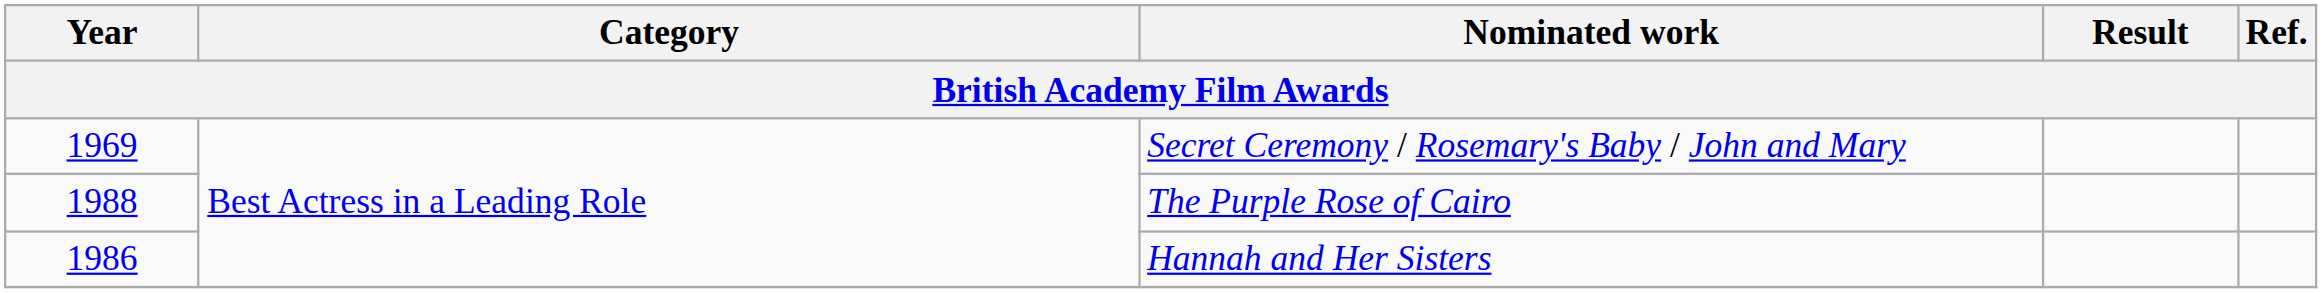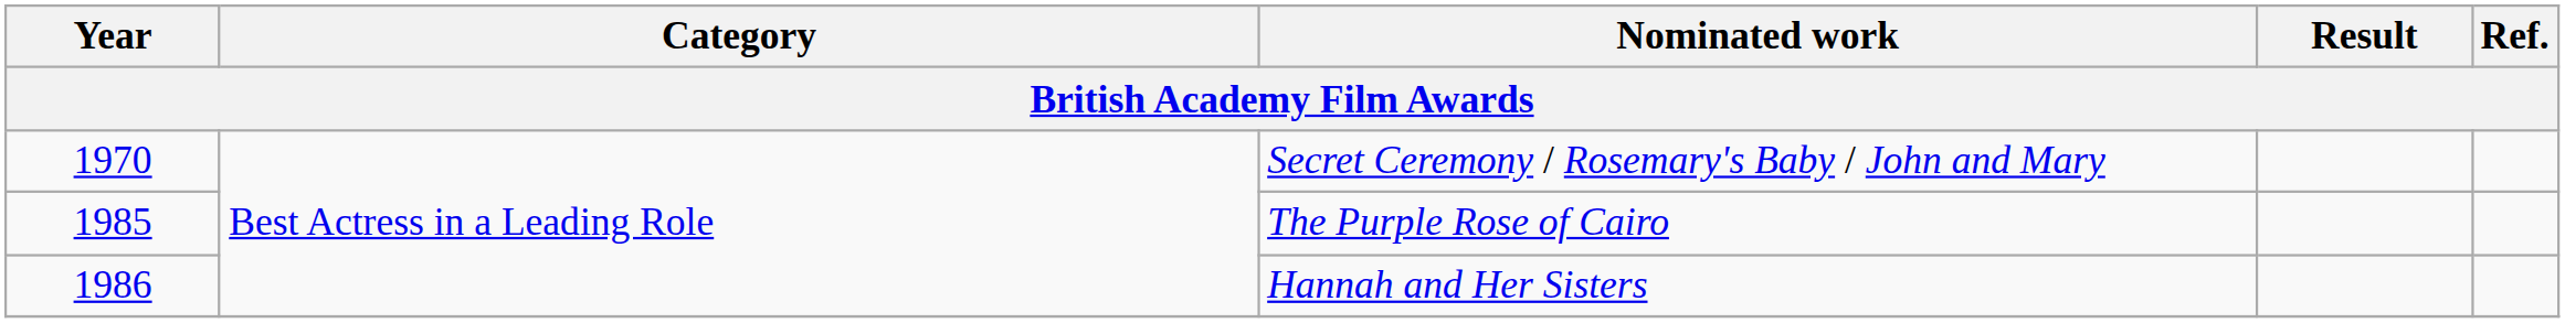Secret Ceremony / Rosemary's Baby / John and Mary | Year: 1969 -> 1970
The Purple Rose of Cairo | Year: 1988 -> 1985
